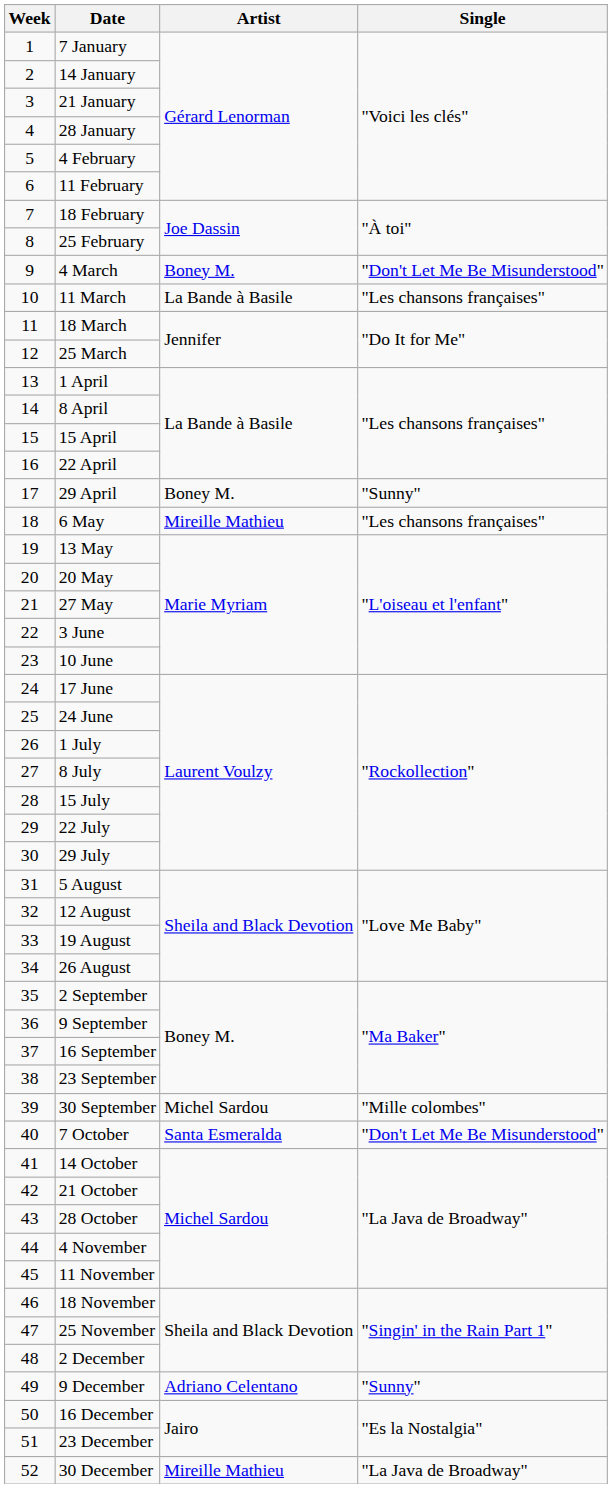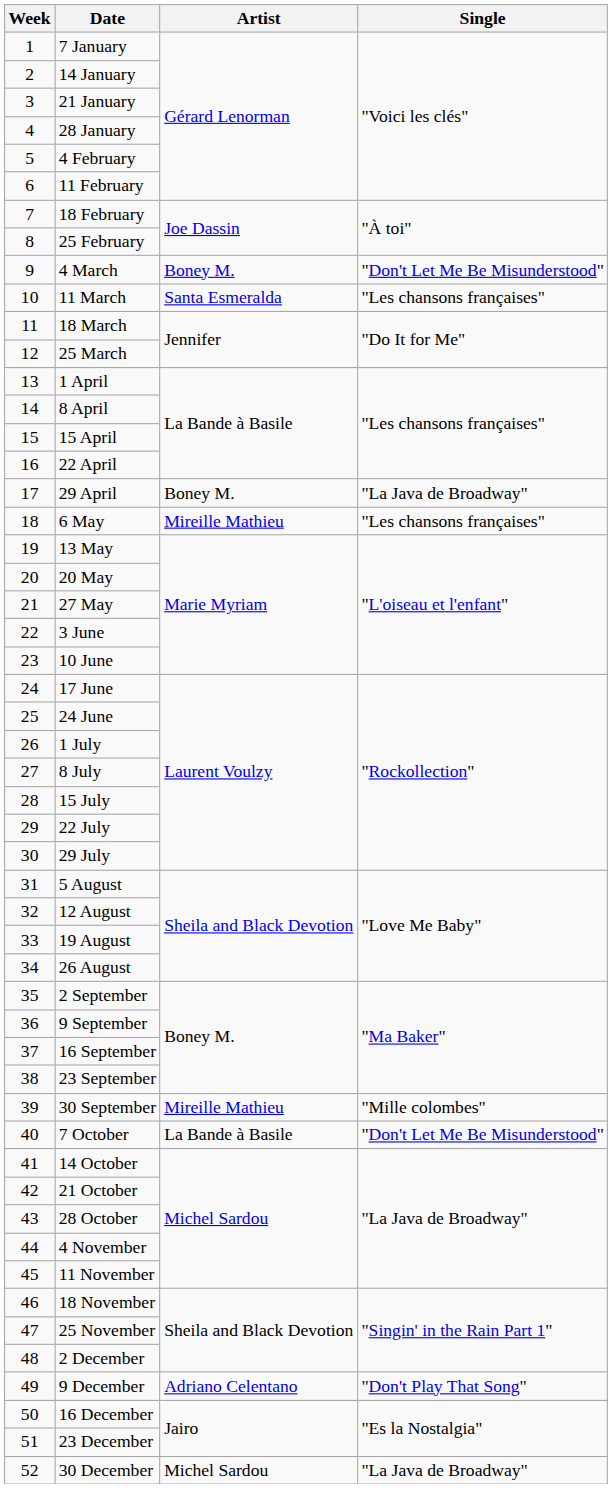11 March | Artist: La Bande à Basile -> Santa Esmeralda
29 April | Single: "Sunny" -> "La Java de Broadway"
30 September | Artist: Michel Sardou -> Mireille Mathieu
7 October | Artist: Santa Esmeralda -> La Bande à Basile
9 December | Single: "Sunny" -> "Don't Play That Song"
30 December | Artist: Mireille Mathieu -> Michel Sardou
